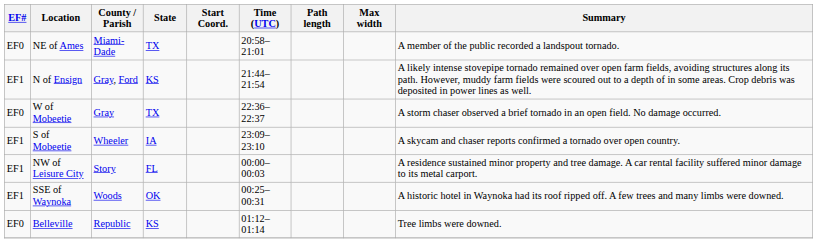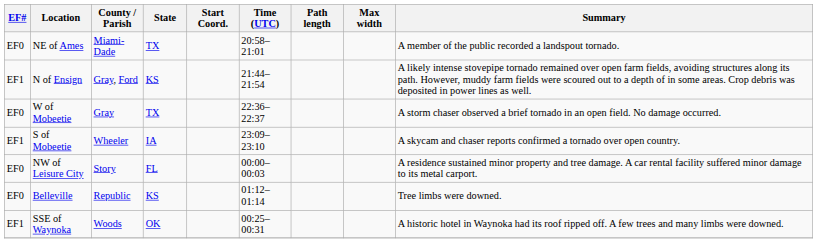NW of Leisure City | EF#: EF1 -> EF0
rows swapped: SSE of Waynoka <-> Belleville
